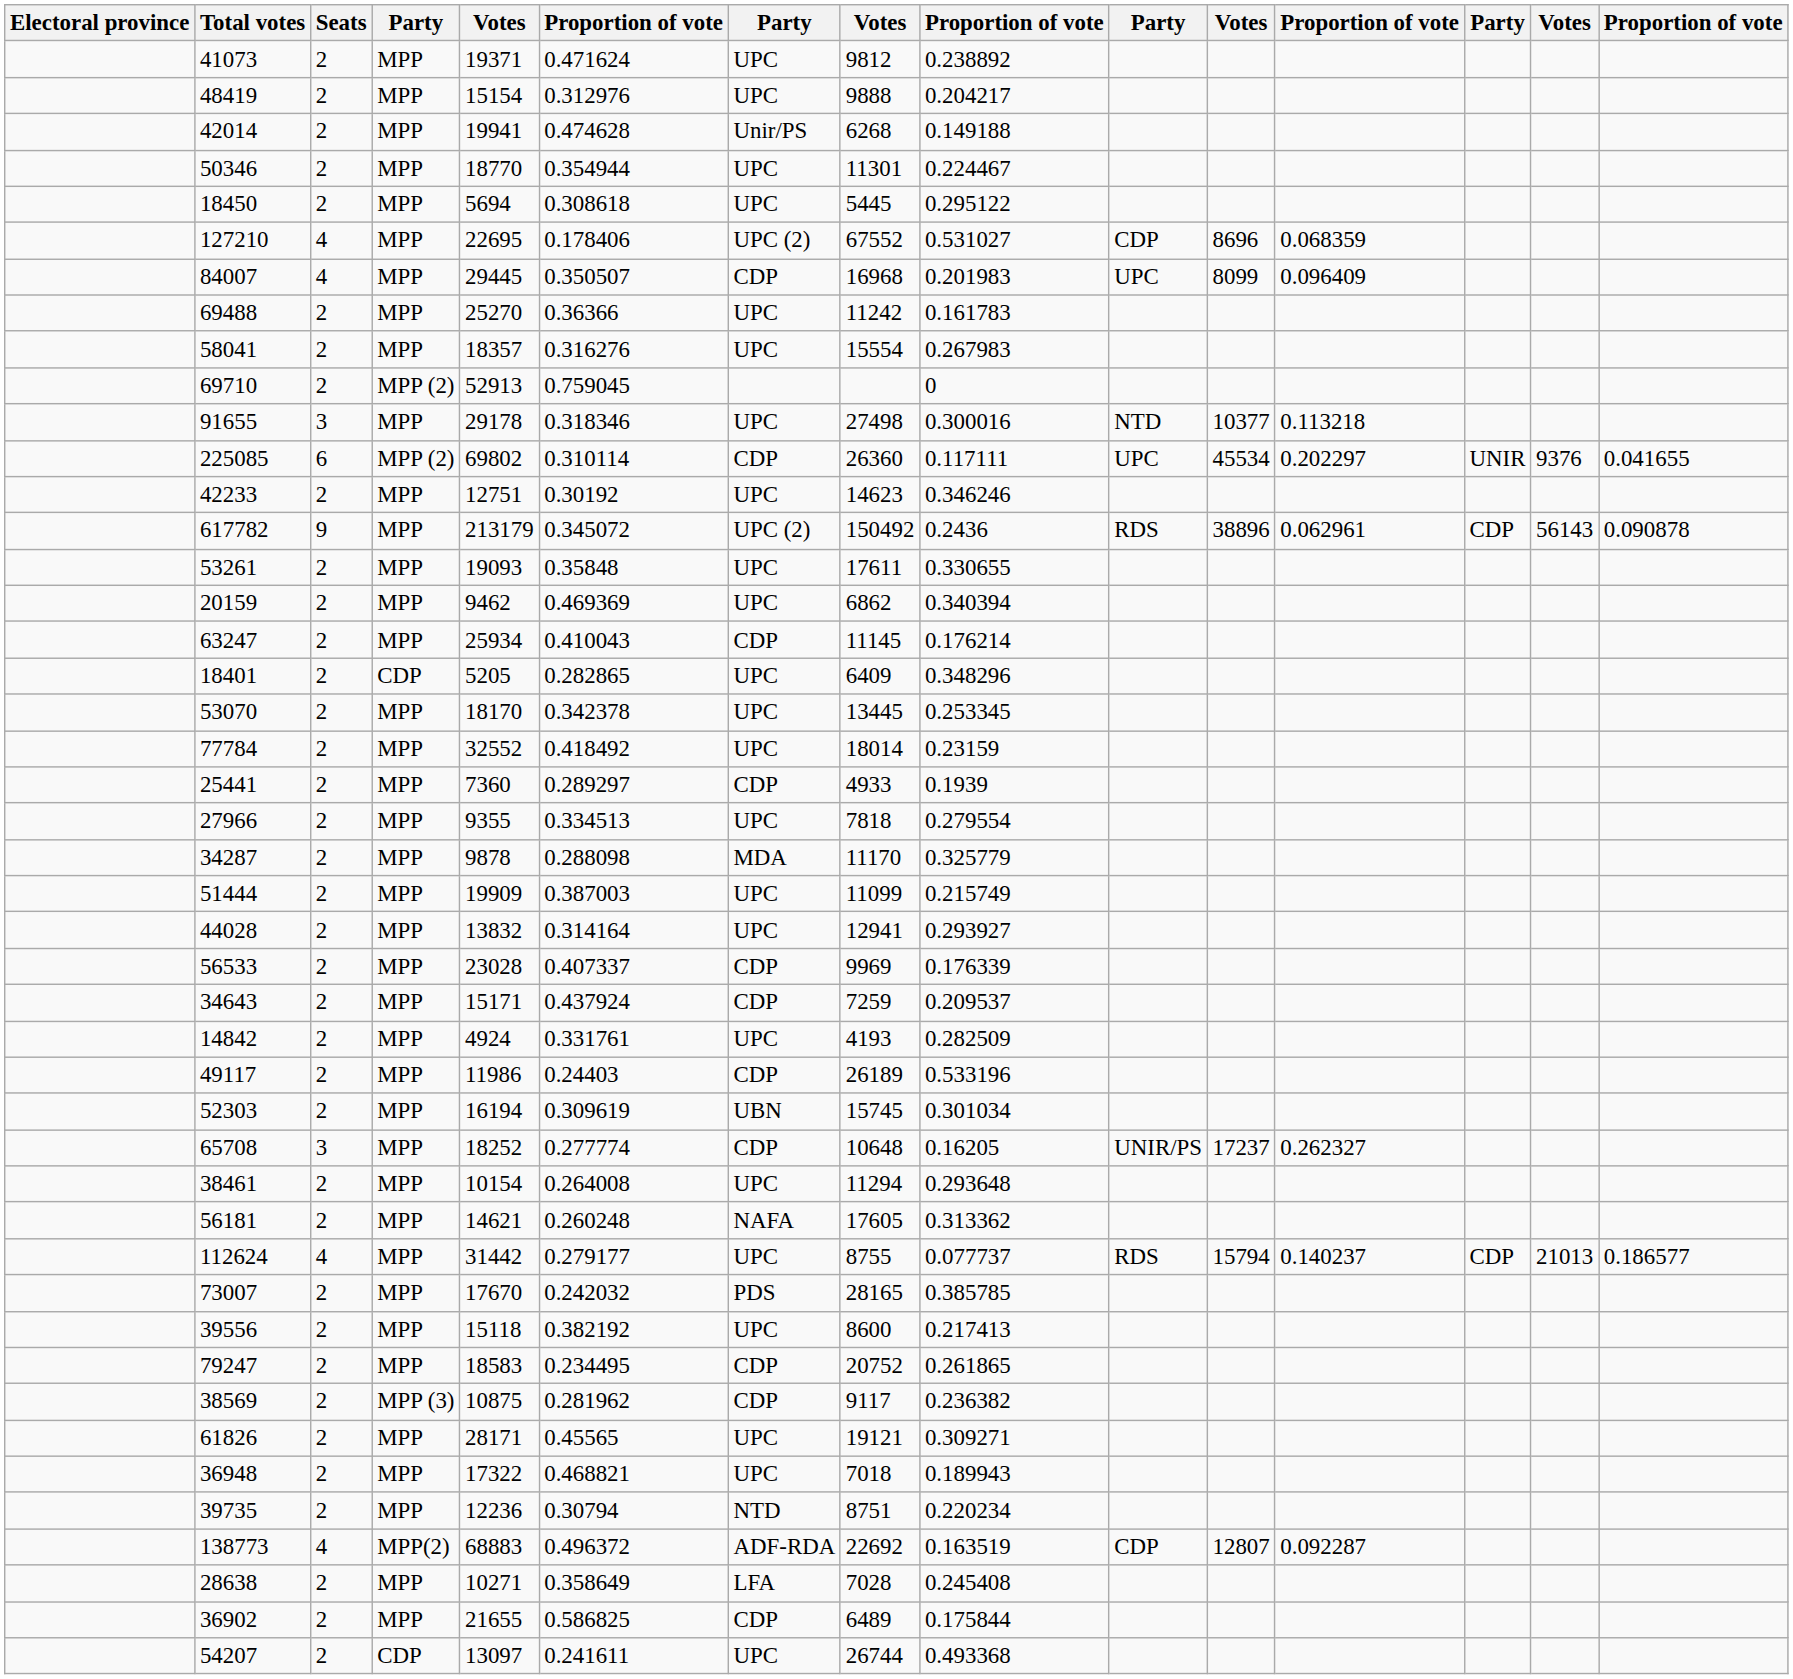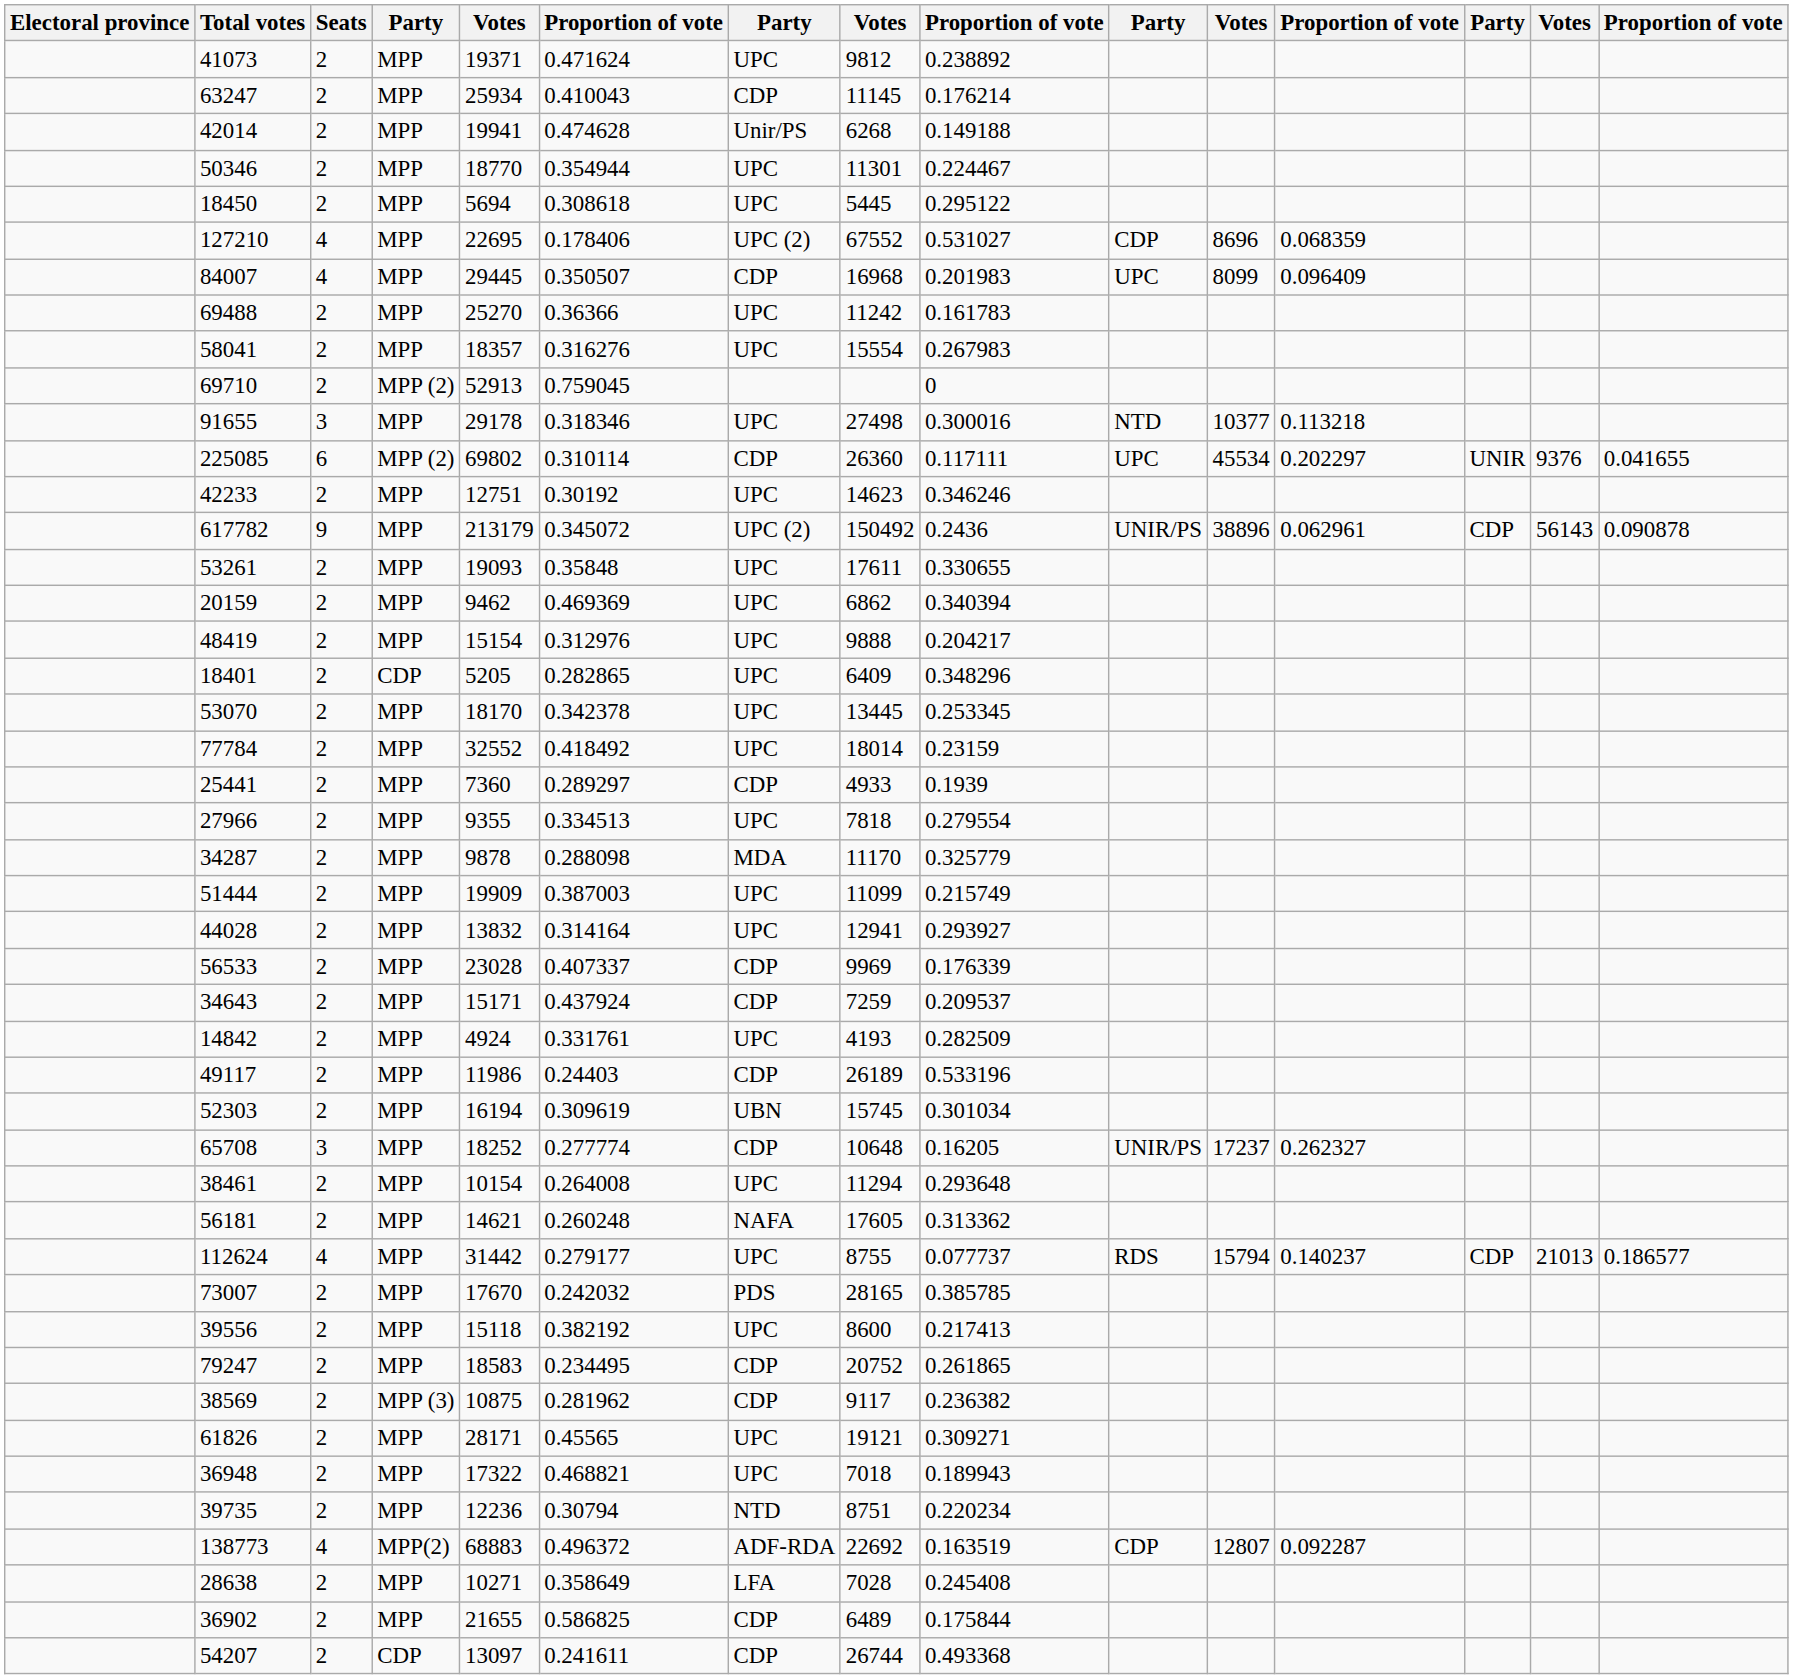rows swapped: 63247 <-> 48419
617782 | column 10: RDS -> UNIR/PS
54207 | column 7: UPC -> CDP
